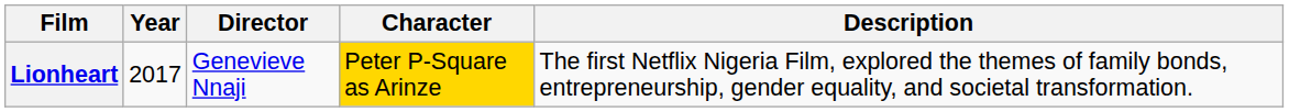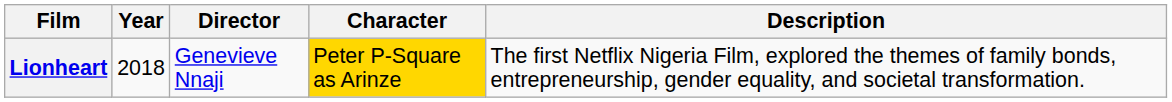Lionheart | Year: 2017 -> 2018
